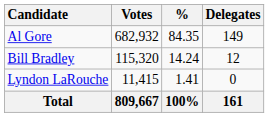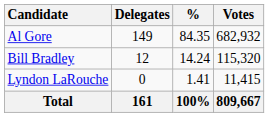columns swapped: Votes <-> Delegates
